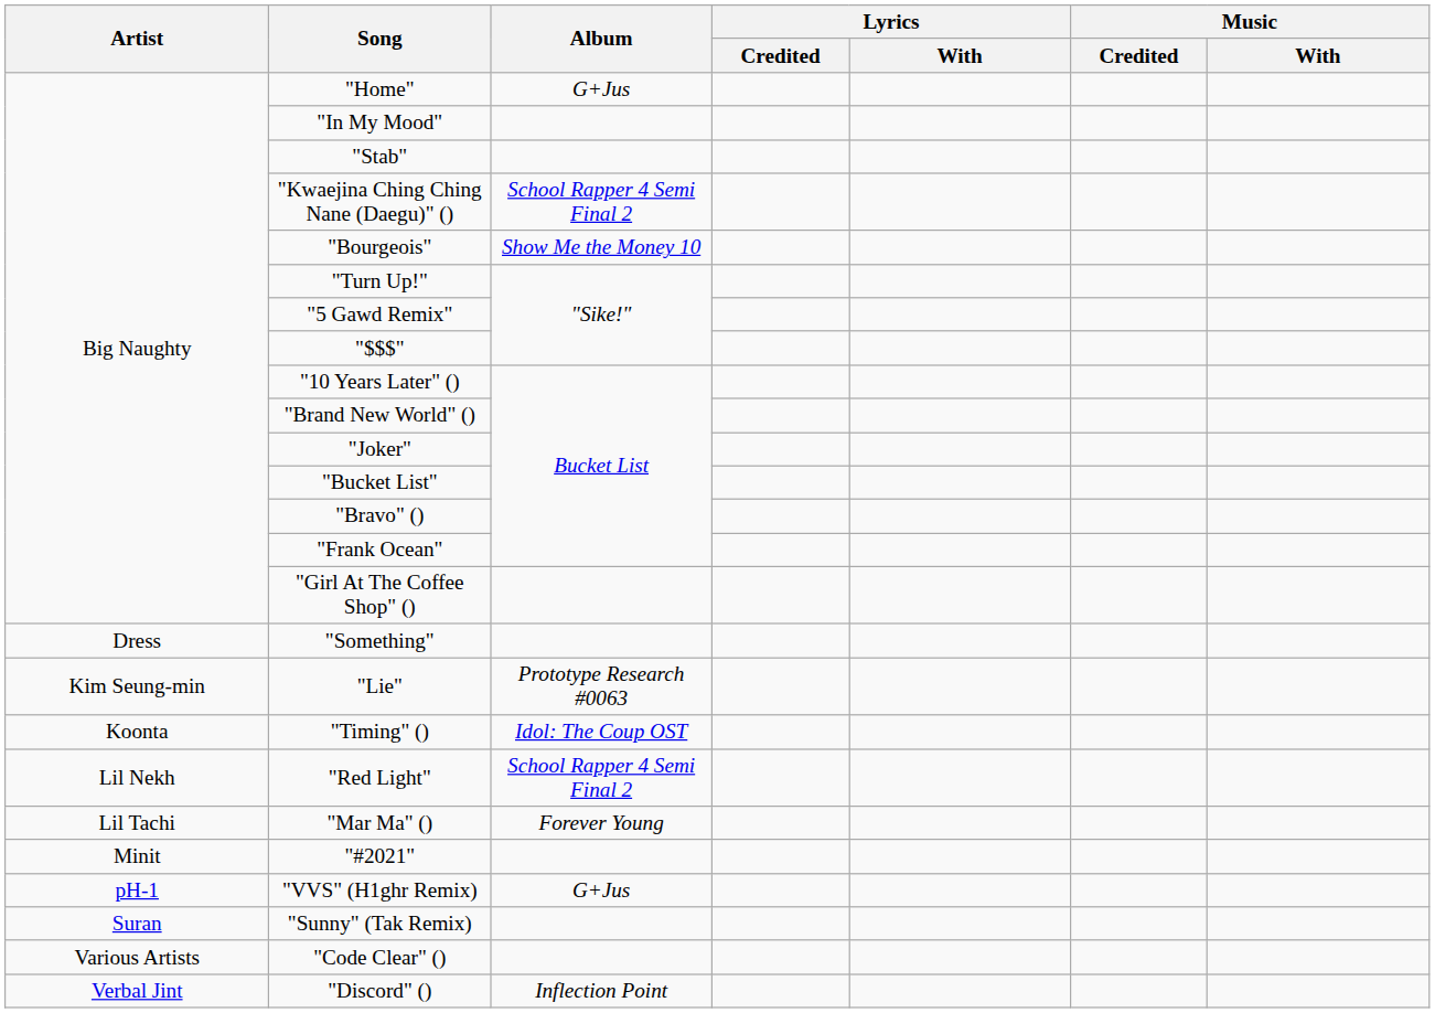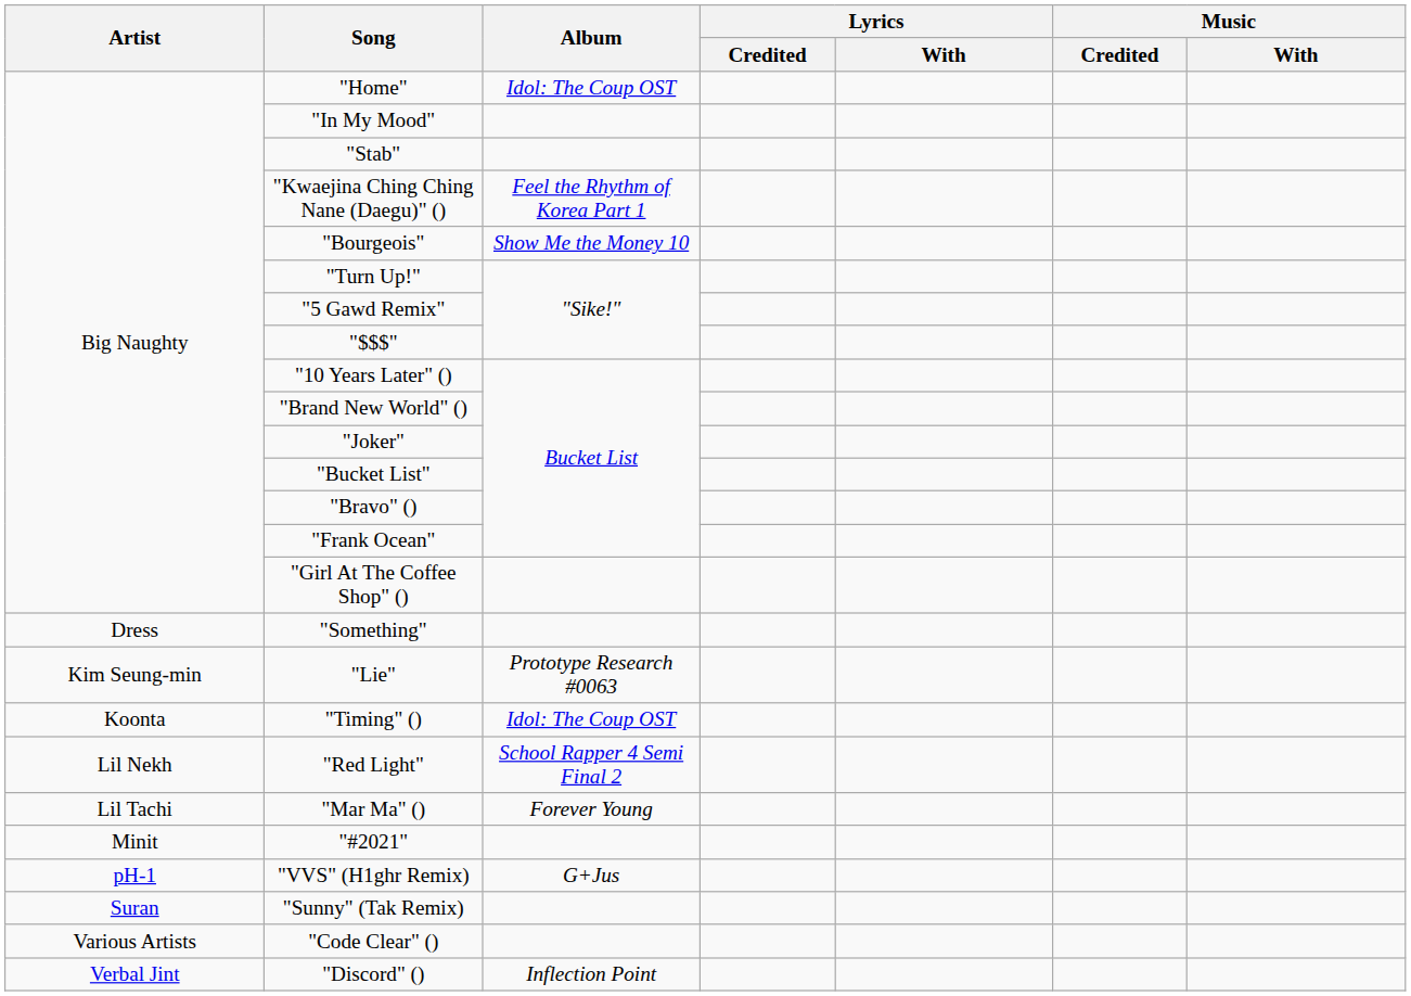"Home" | Album: G+Jus -> Idol: The Coup OST
"Kwaejina Ching Ching Nane (Daegu)" () | Album: School Rapper 4 Semi Final 2 -> Feel the Rhythm of Korea Part 1
